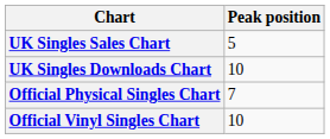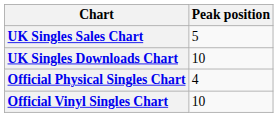Official Physical Singles Chart | Peak position: 7 -> 4
